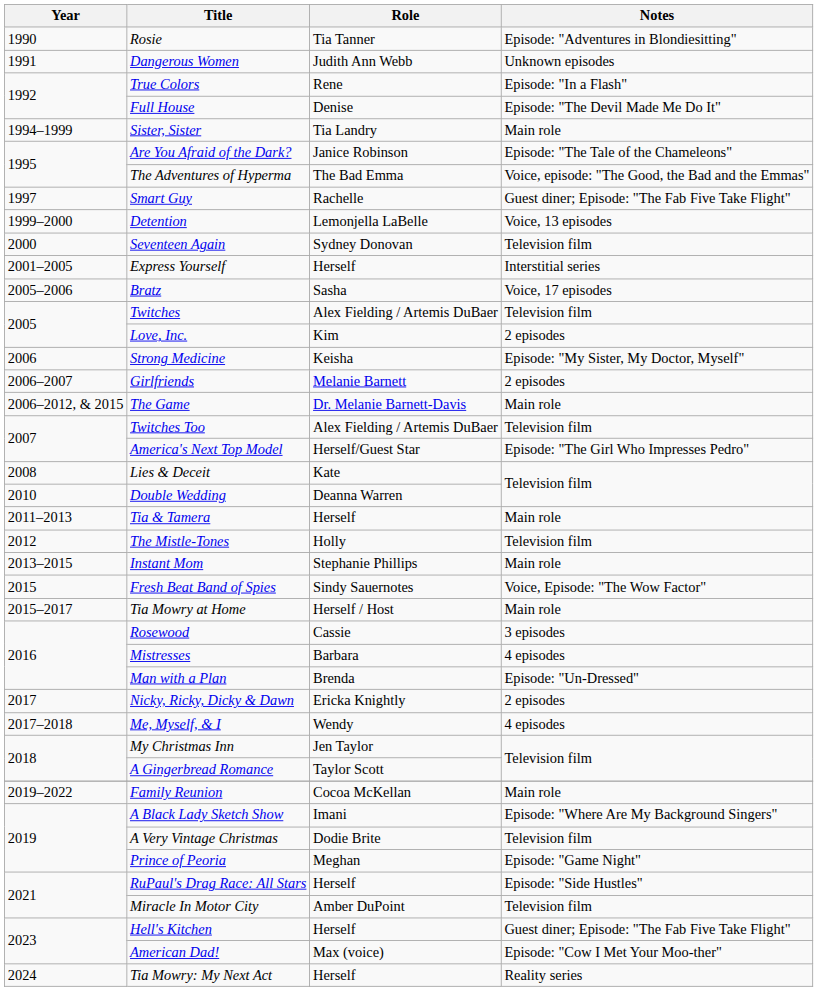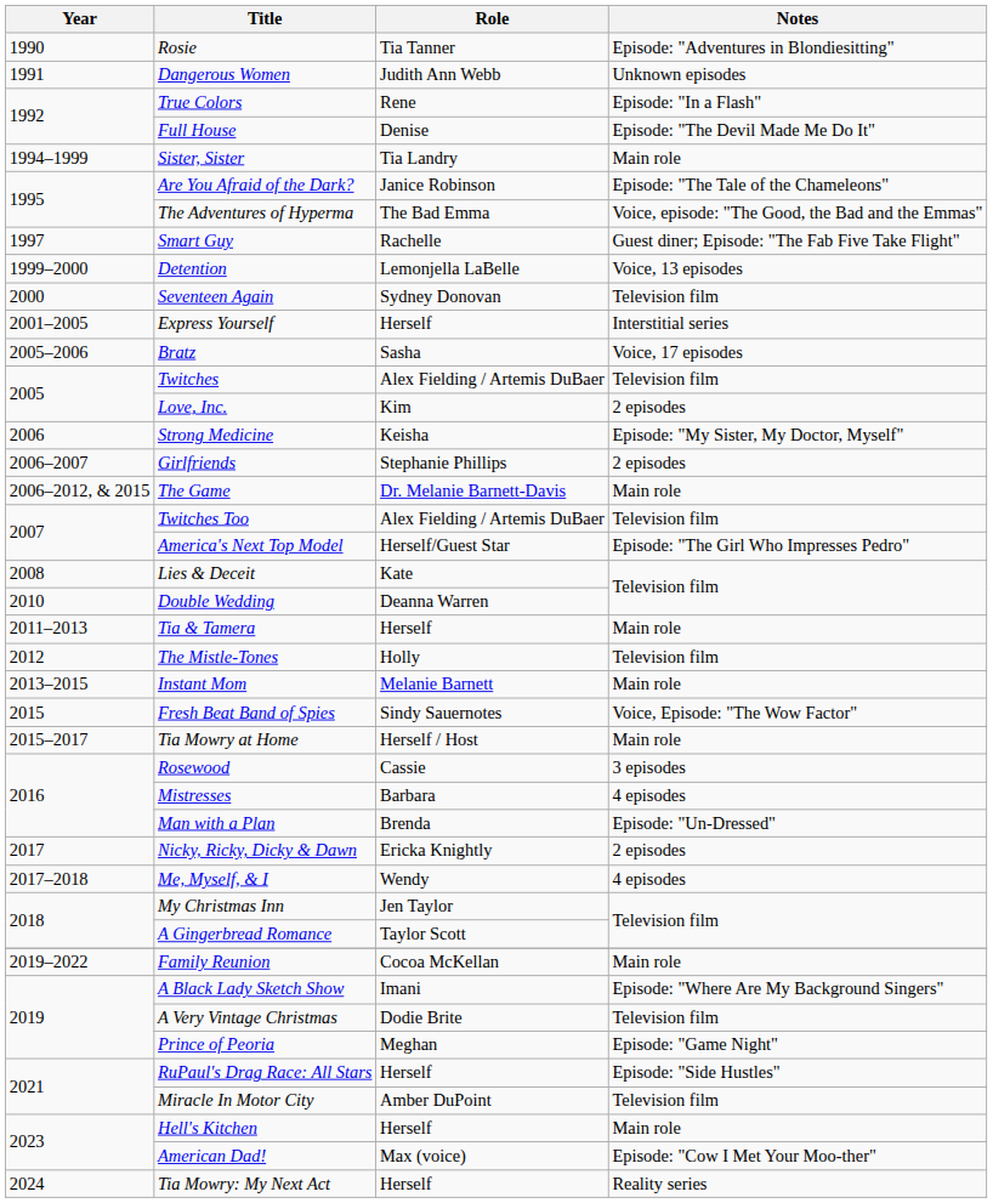Girlfriends | Role: Melanie Barnett -> Stephanie Phillips
Instant Mom | Role: Stephanie Phillips -> Melanie Barnett
Hell's Kitchen | Notes: Guest diner; Episode: "The Fab Five Take Flight" -> Main role
